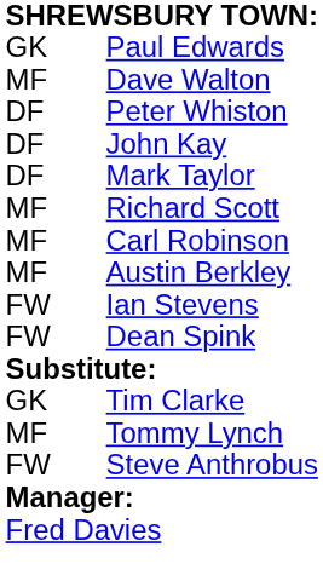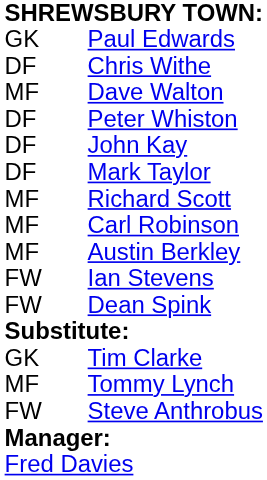+ row: DF | Chris Withe
